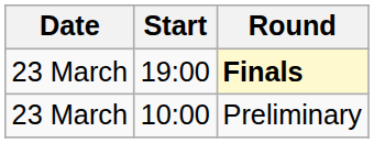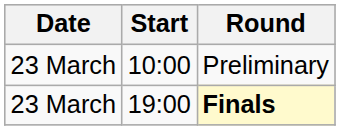rows swapped: Preliminary <-> Finals
